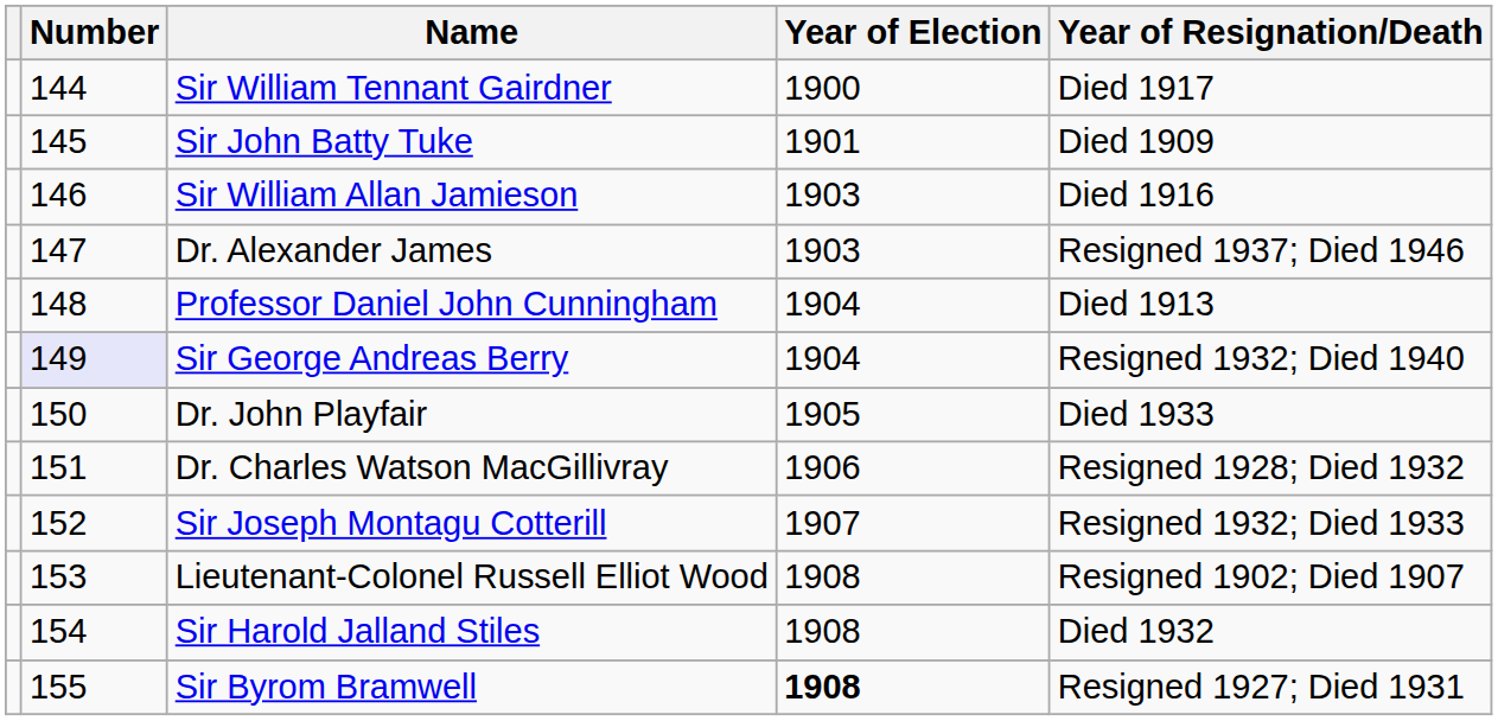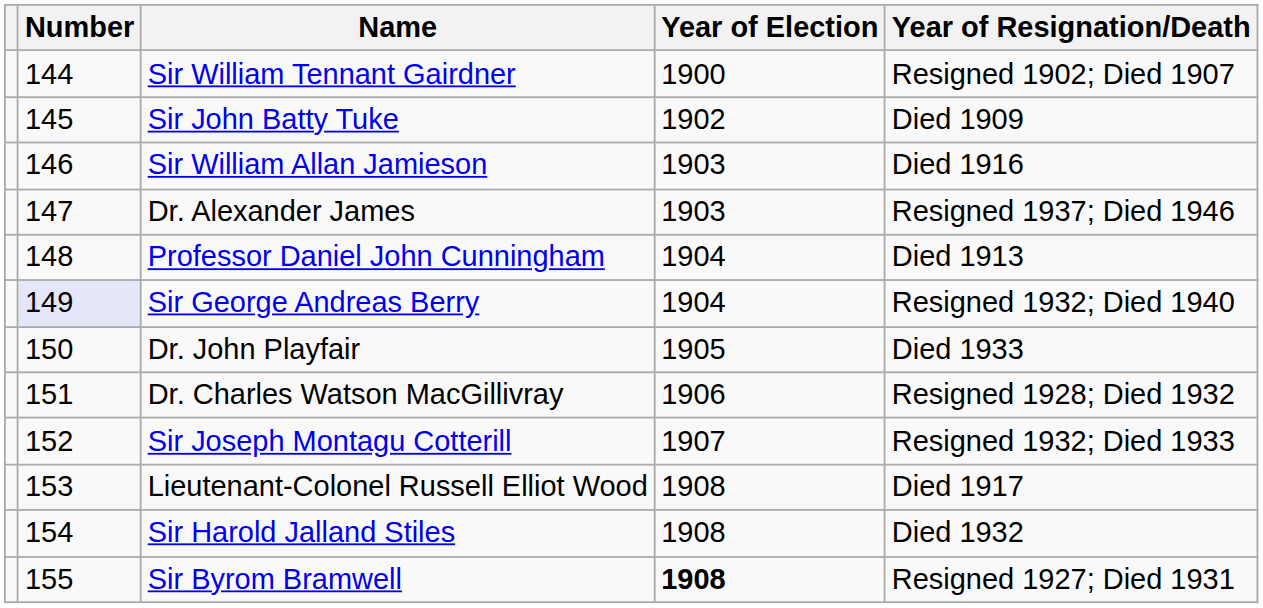Sir William Tennant Gairdner | Year of Resignation/Death: Died 1917 -> Resigned 1902; Died 1907
Sir John Batty Tuke | Year of Election: 1901 -> 1902
Lieutenant-Colonel Russell Elliot Wood | Year of Resignation/Death: Resigned 1902; Died 1907 -> Died 1917
